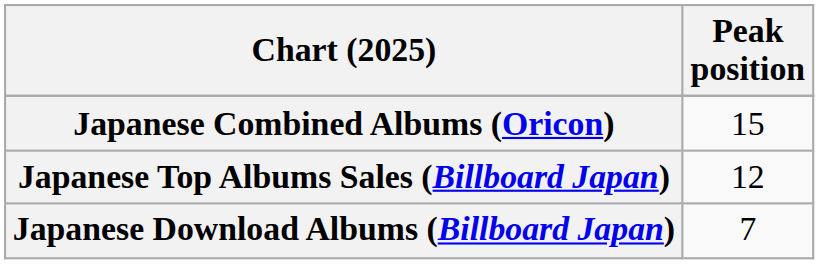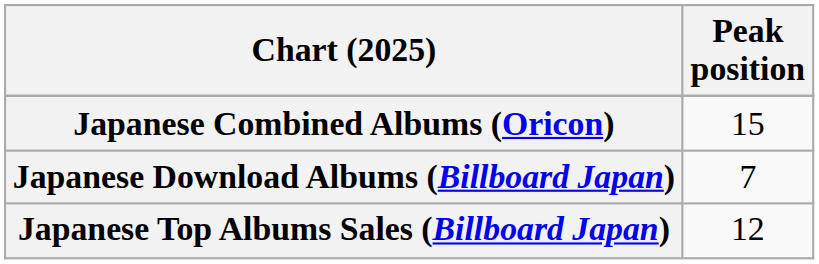rows swapped: Japanese Download Albums (Billboard Japan) <-> Japanese Top Albums Sales (Billboard Japan)
